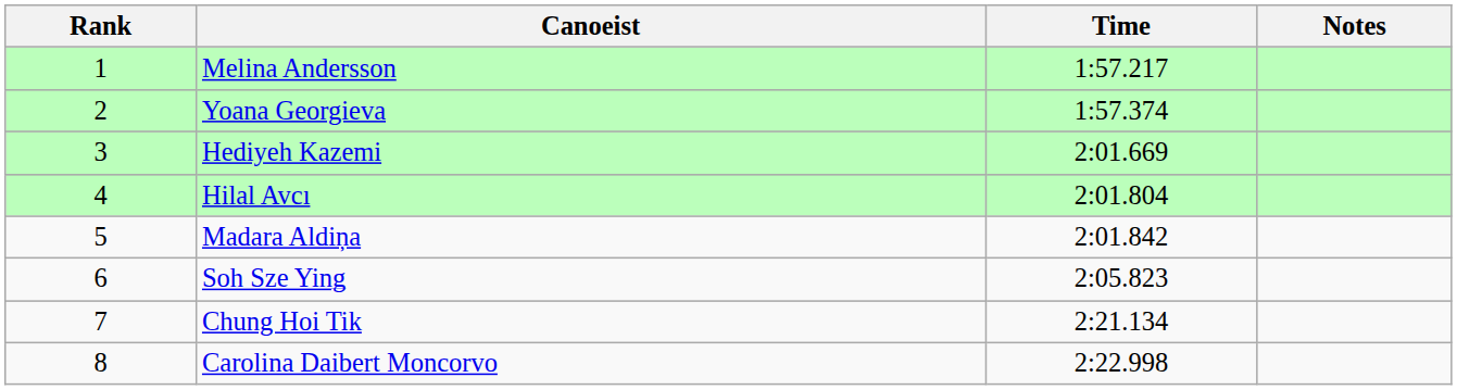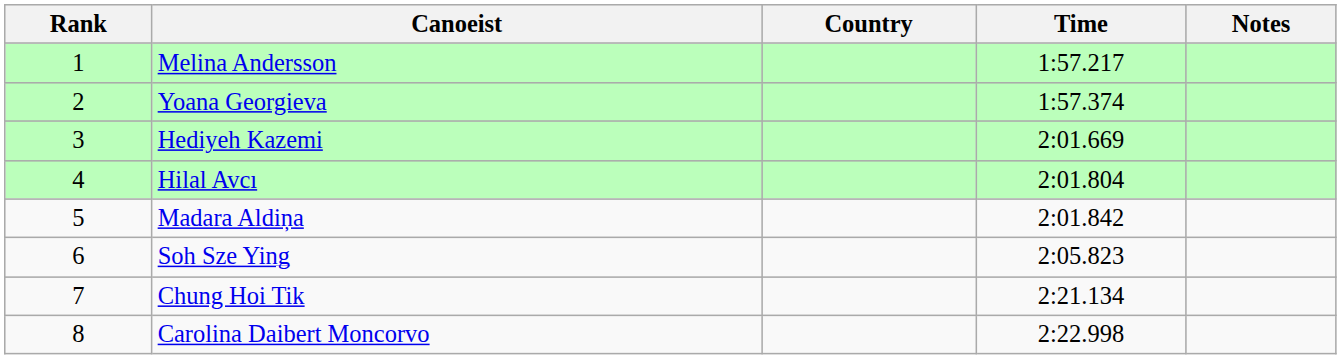+ column: Country
